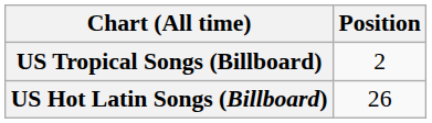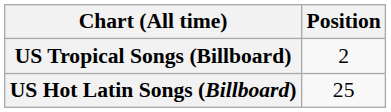US Hot Latin Songs (Billboard) | Position: 26 -> 25
